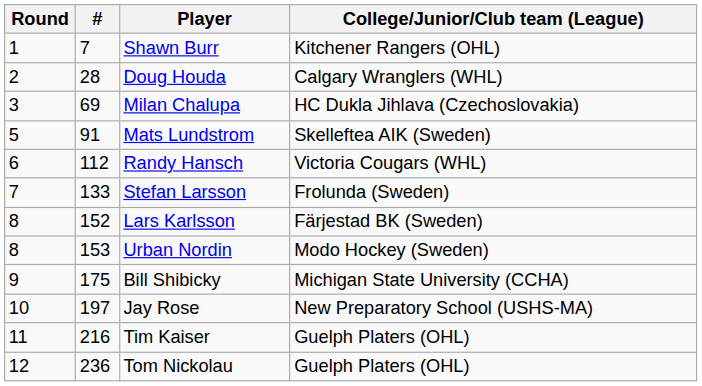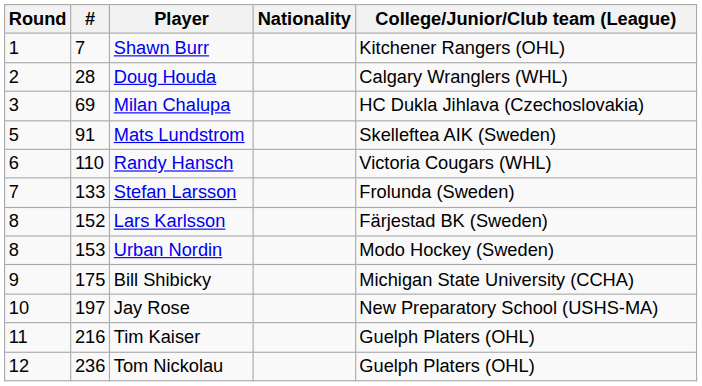+ column: Nationality
Randy Hansch | #: 112 -> 110
